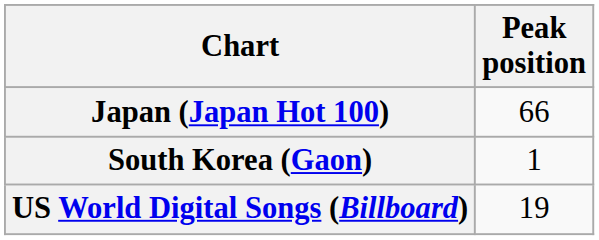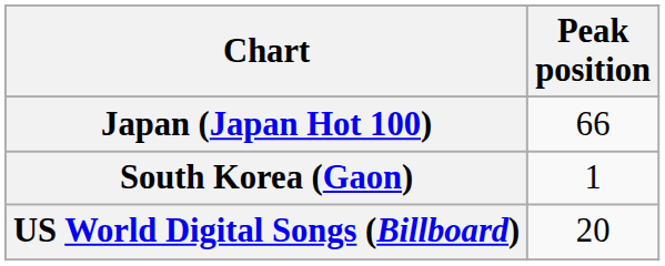US World Digital Songs (Billboard) | Peak position: 19 -> 20
